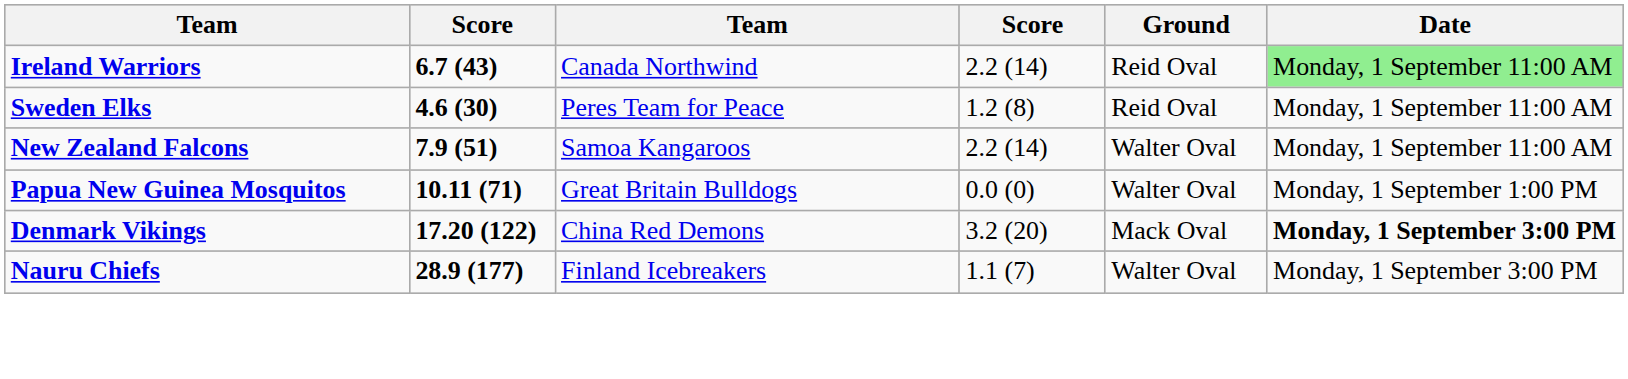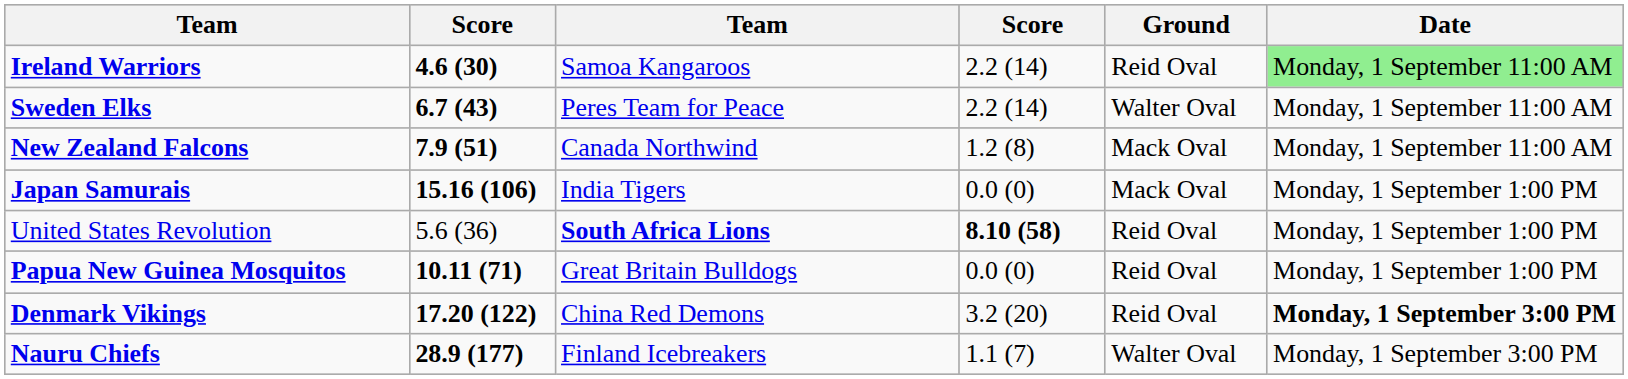Ireland Warriors | column 2: 6.7 (43) -> 4.6 (30)
Ireland Warriors | column 3: Canada Northwind -> Samoa Kangaroos
Sweden Elks | column 2: 4.6 (30) -> 6.7 (43)
Sweden Elks | column 4: 1.2 (8) -> 2.2 (14)
Sweden Elks | Ground: Reid Oval -> Walter Oval
New Zealand Falcons | column 3: Samoa Kangaroos -> Canada Northwind
New Zealand Falcons | column 4: 2.2 (14) -> 1.2 (8)
New Zealand Falcons | Ground: Walter Oval -> Mack Oval
+ row: Japan Samurais | 15.16 (106) | India Tigers | 0.0 (0) | Mack Oval | Monday, 1 September 1:00 PM
+ row: United States Revolution | 5.6 (36) | South Africa Lions | 8.10 (58) | Reid Oval | Monday, 1 September 1:00 PM
Papua New Guinea Mosquitos | Ground: Walter Oval -> Reid Oval
Denmark Vikings | Ground: Mack Oval -> Reid Oval
